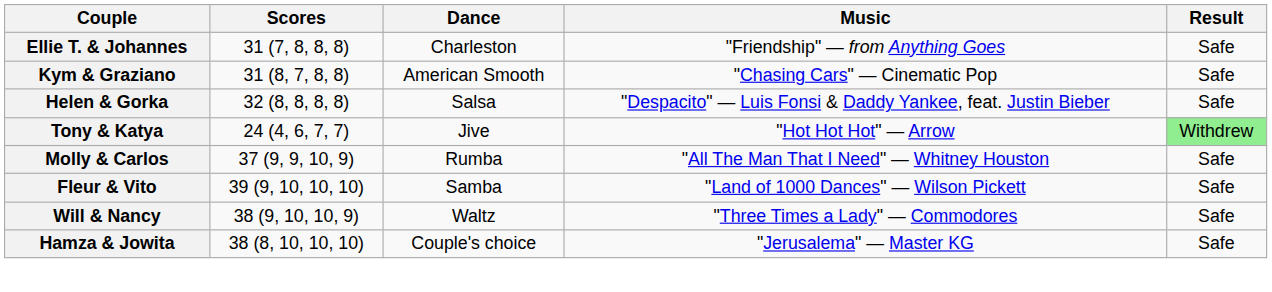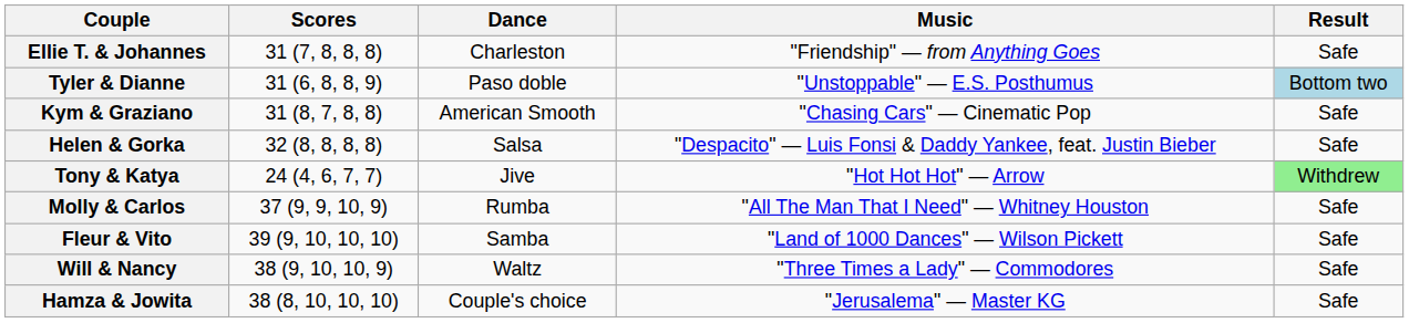+ row: Tyler & Dianne | 31 (6, 8, 8, 9) | Paso doble | "Unstoppable" — E.S. Posthumus | Bottom two
